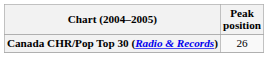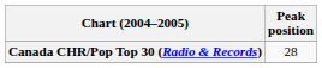Canada CHR/Pop Top 30 (Radio & Records) | Peak position: 26 -> 28
